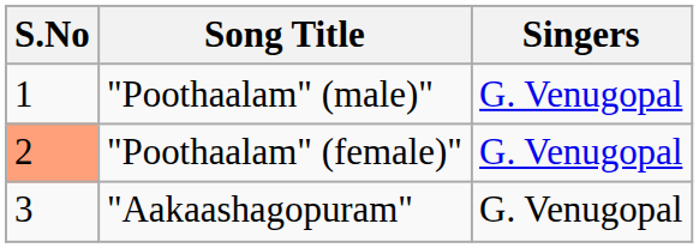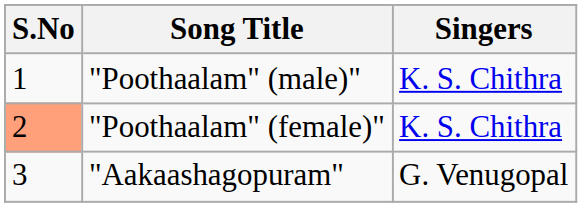"Poothaalam" (male)" | Singers: G. Venugopal -> K. S. Chithra
"Poothaalam" (female)" | Singers: G. Venugopal -> K. S. Chithra
